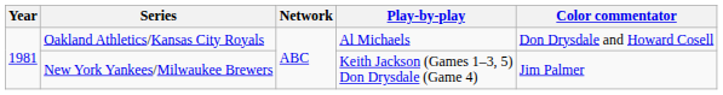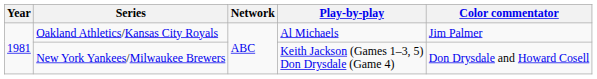Oakland Athletics/Kansas City Royals | Color commentator: Don Drysdale and Howard Cosell -> Jim Palmer
New York Yankees/Milwaukee Brewers | Color commentator: Jim Palmer -> Don Drysdale and Howard Cosell
